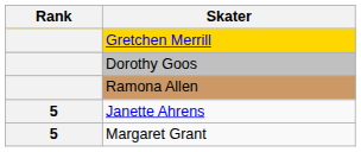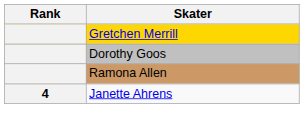Janette Ahrens | Rank: 5 -> 4
- row: 5 | Margaret Grant
